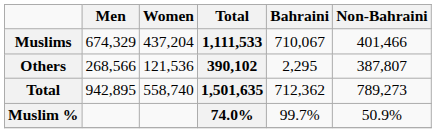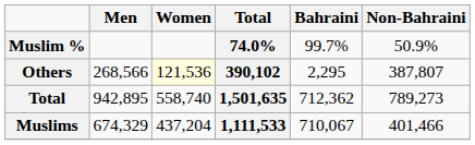rows swapped: Muslims <-> Muslim %
Others | Women: no background -> lightyellow background
